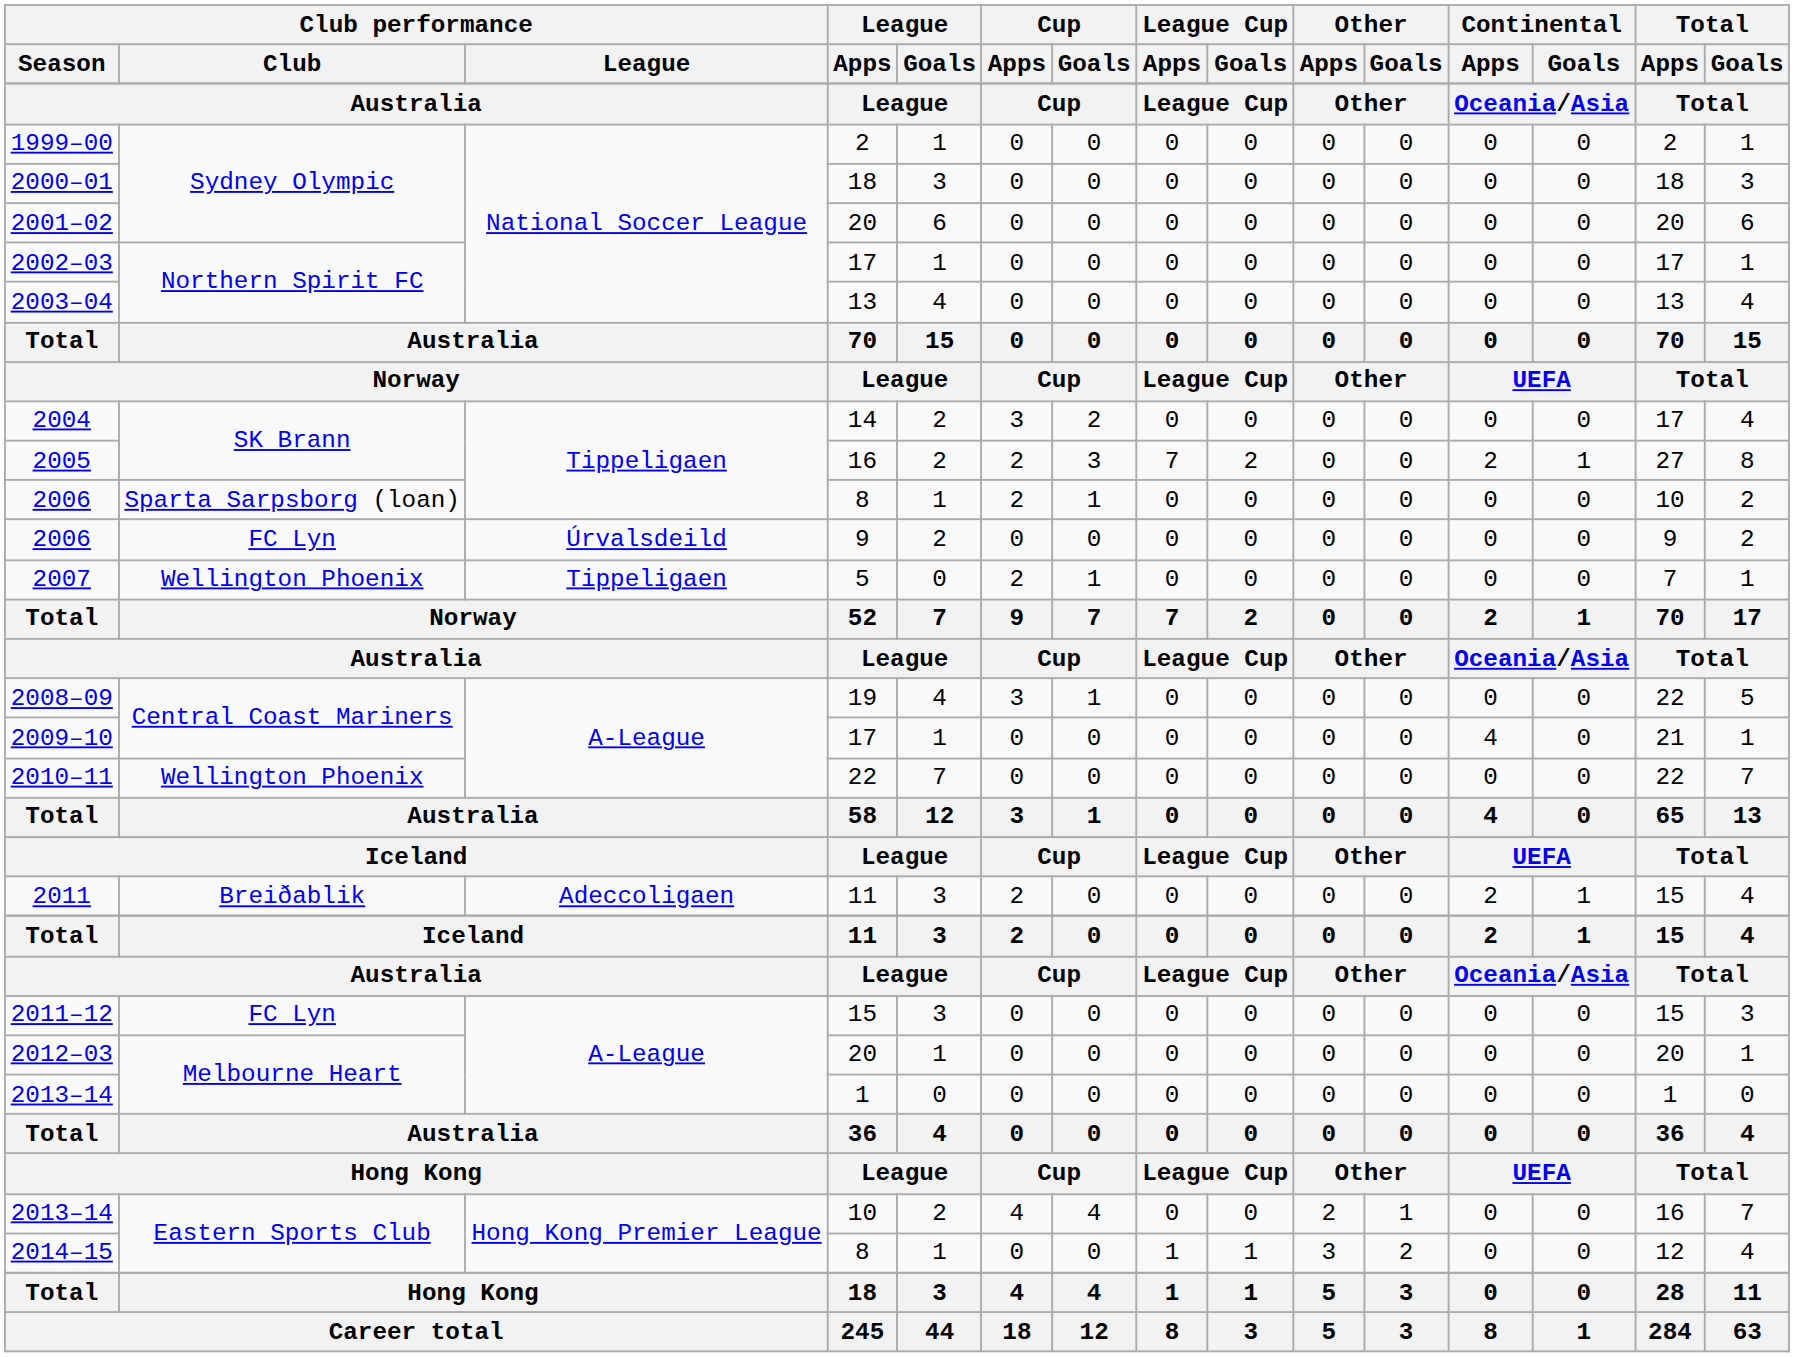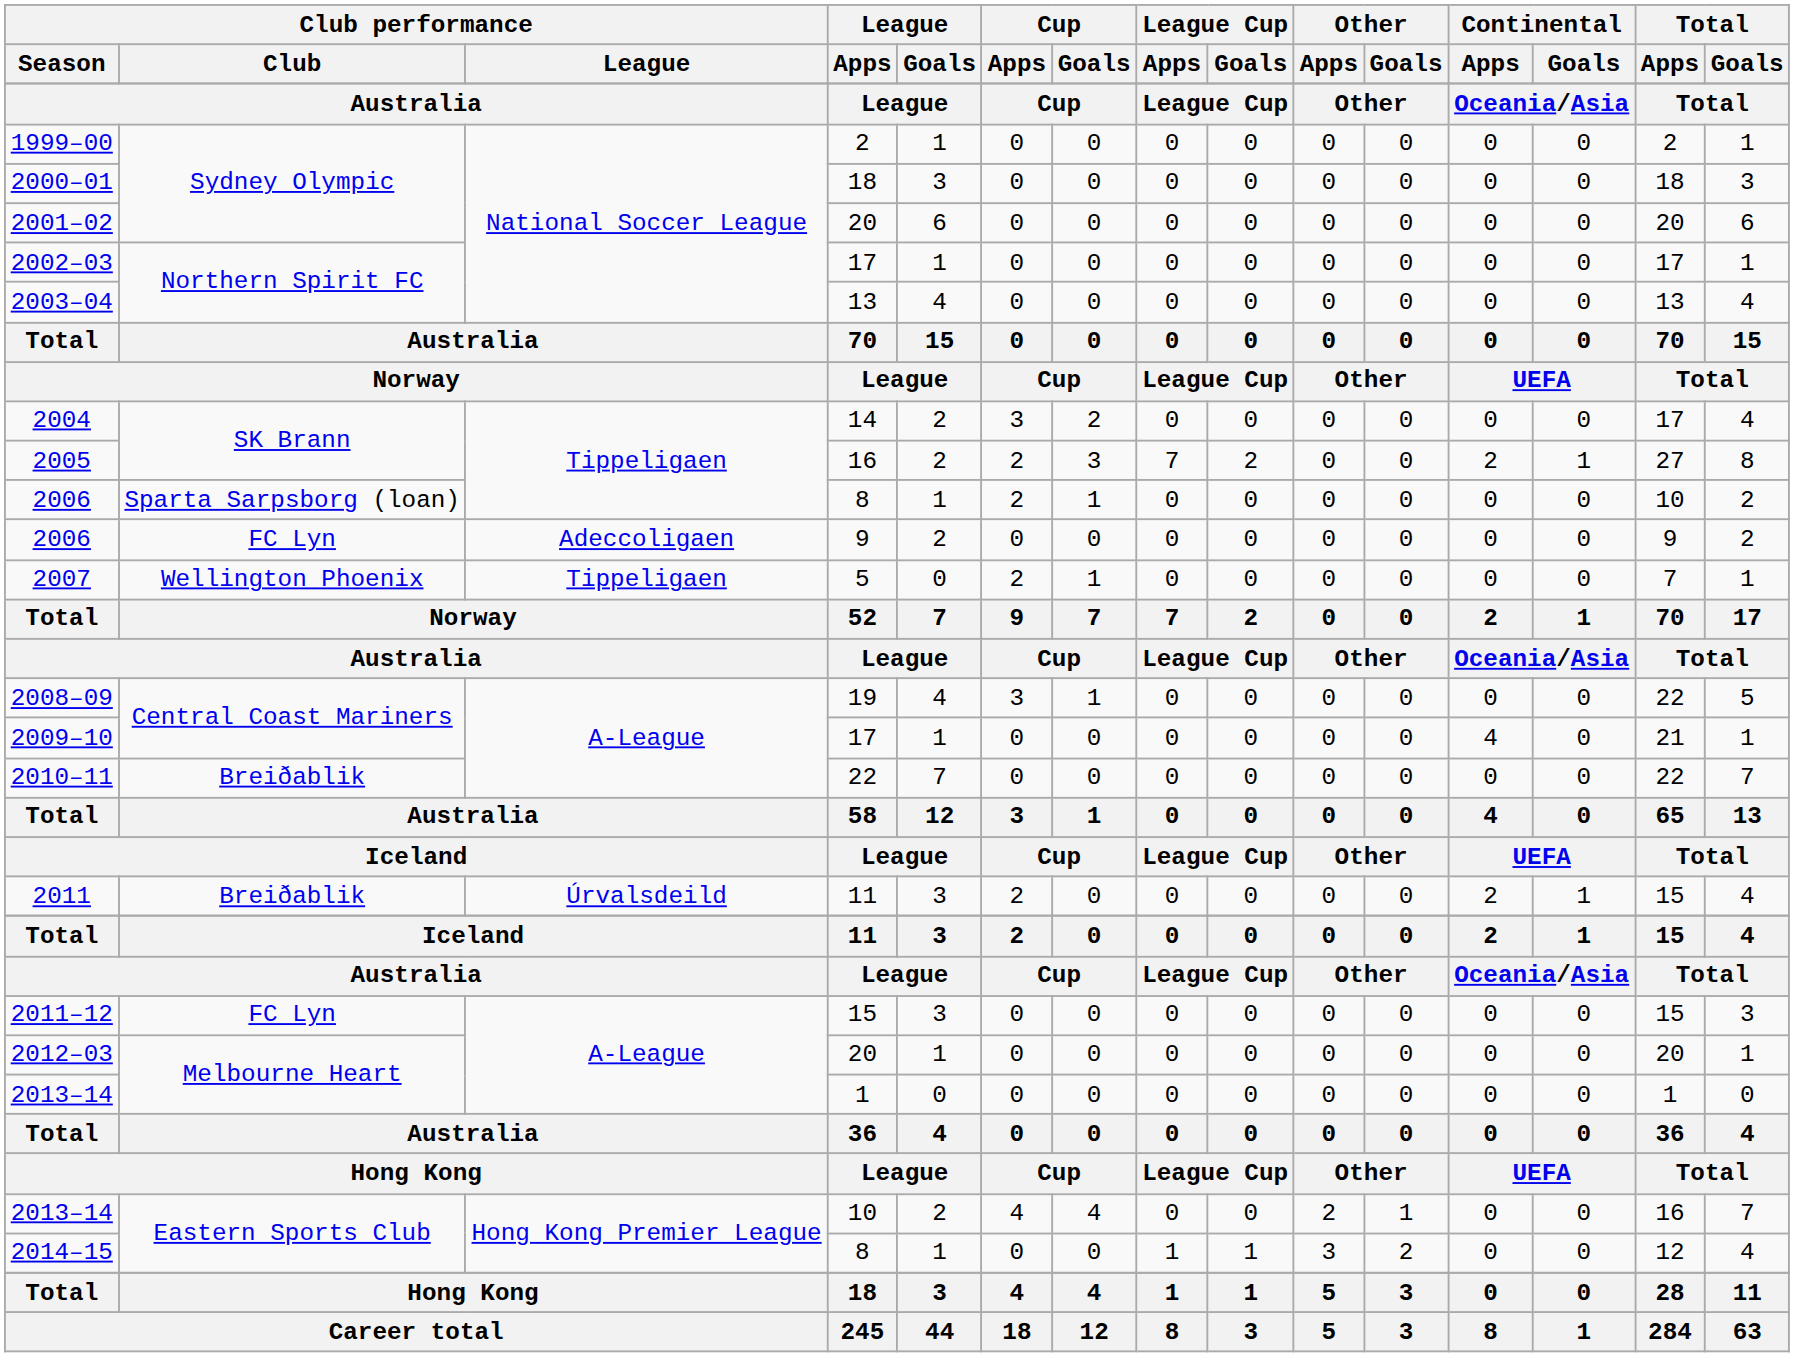2006 / 9 | Club performance / League: Úrvalsdeild -> Adeccoligaen
2010–11 | Club performance / Club: Wellington Phoenix -> Breiðablik
2011 | Club performance / League: Adeccoligaen -> Úrvalsdeild
